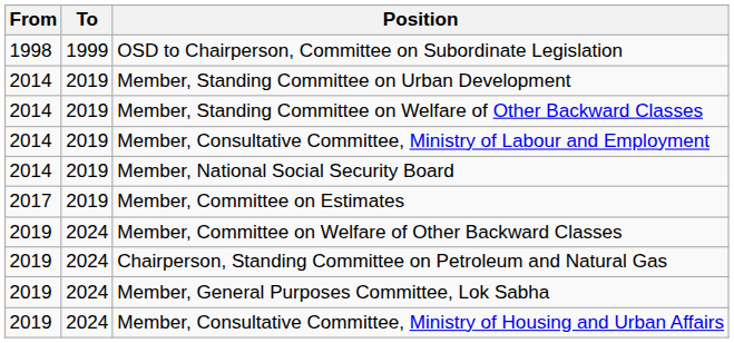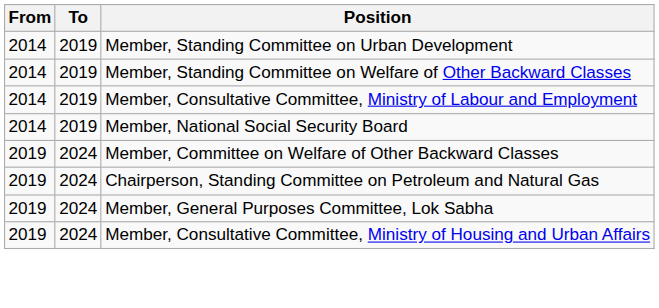- row: 1998 | 1999 | OSD to Chairperson, Committee on Subordinate Legislation
- row: 2017 | 2019 | Member, Committee on Estimates
